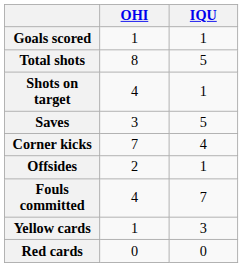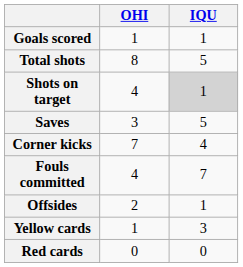Shots on target | IQU: no background -> lightgrey background
rows swapped: Fouls committed <-> Offsides
